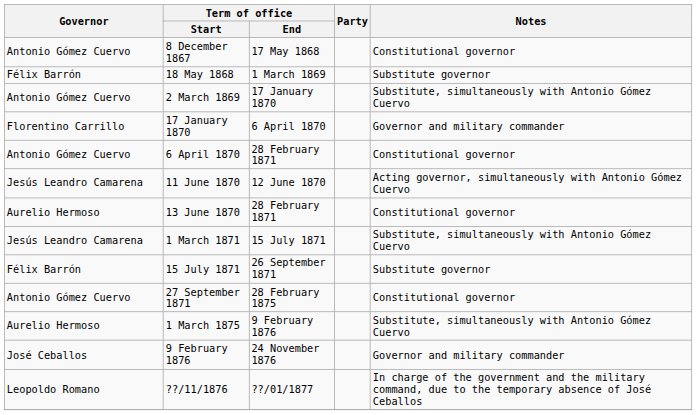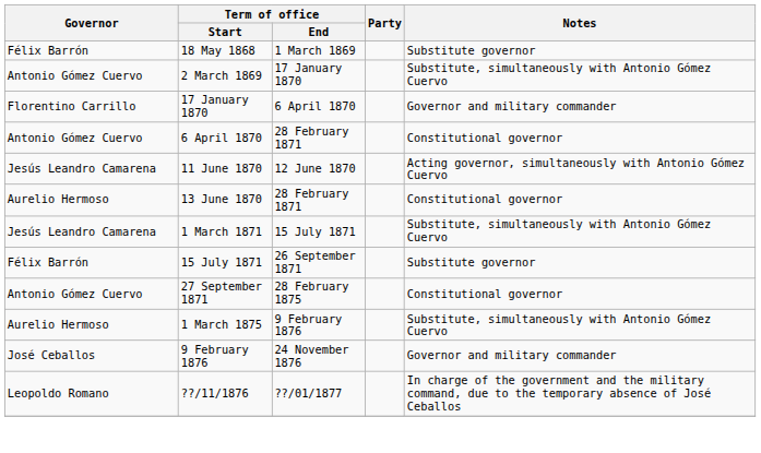- row: Antonio Gómez Cuervo | 8 December 1867 | 17 May 1868 | Constitutional governor
